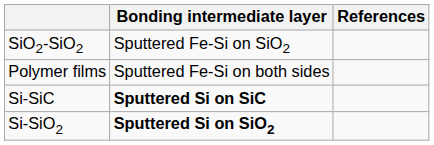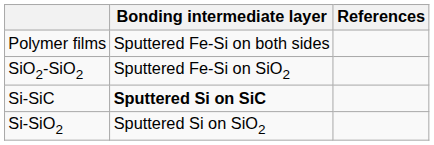rows swapped: SiO2-SiO2 <-> Polymer films
Si-SiO2 | Bonding intermediate layer: bold -> normal
